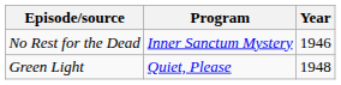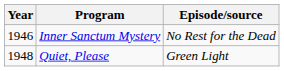columns swapped: Year <-> Episode/source
